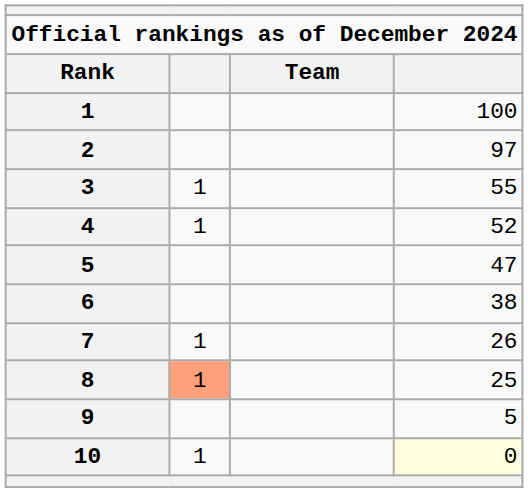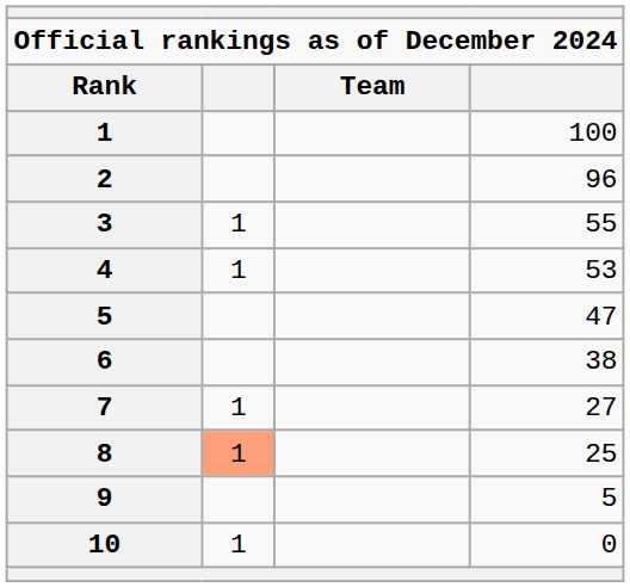2 | column 4: 97 -> 96
4 | column 4: 52 -> 53
7 | column 4: 26 -> 27
10 | column 4: lightyellow background -> no background
